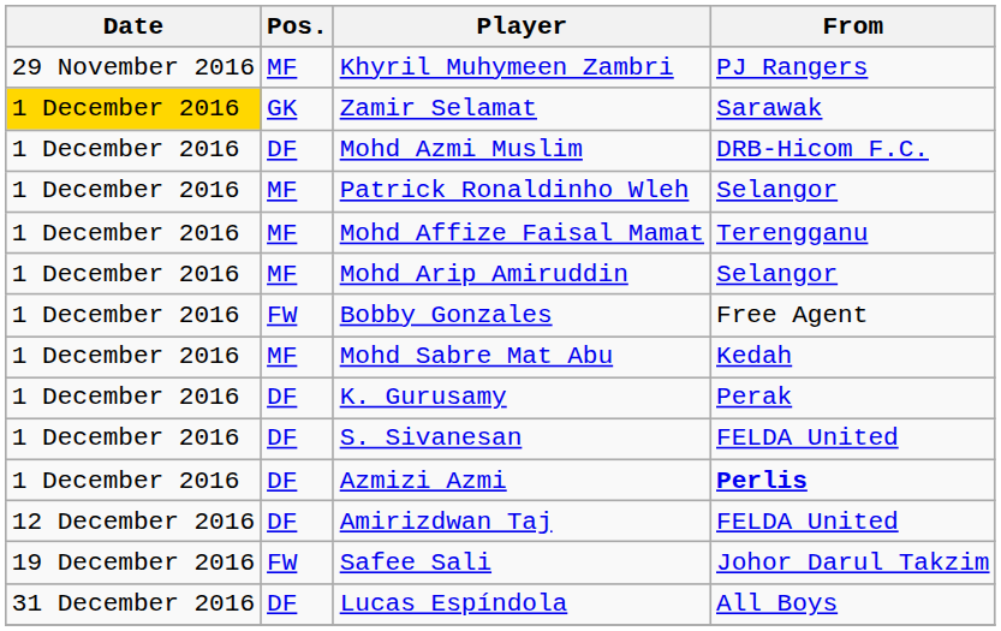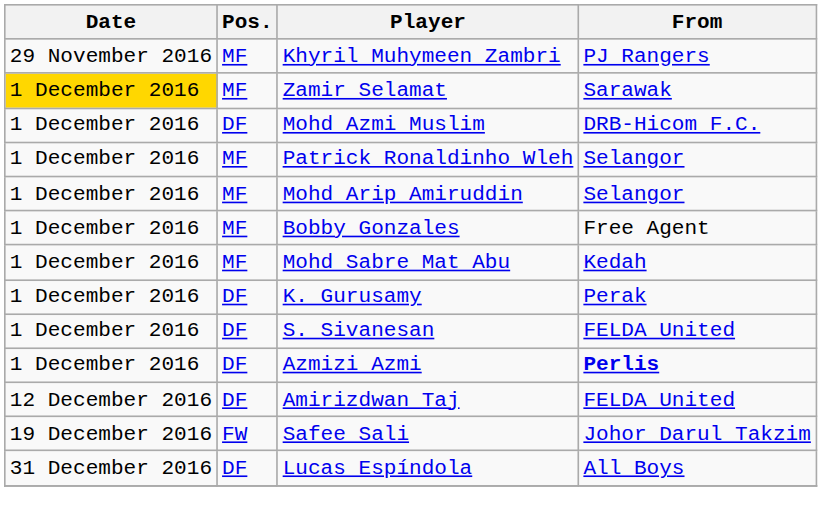Zamir Selamat | Pos.: GK -> MF
- row: 1 December 2016 | MF | Mohd Affize Faisal Mamat | Terengganu
Bobby Gonzales | Pos.: FW -> MF
